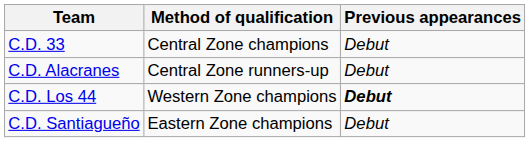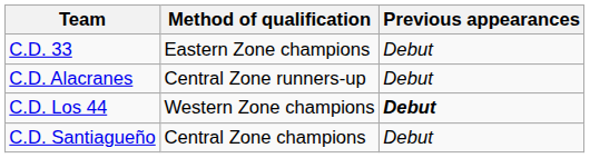C.D. 33 | Method of qualification: Central Zone champions -> Eastern Zone champions
C.D. Santiagueño | Method of qualification: Eastern Zone champions -> Central Zone champions
